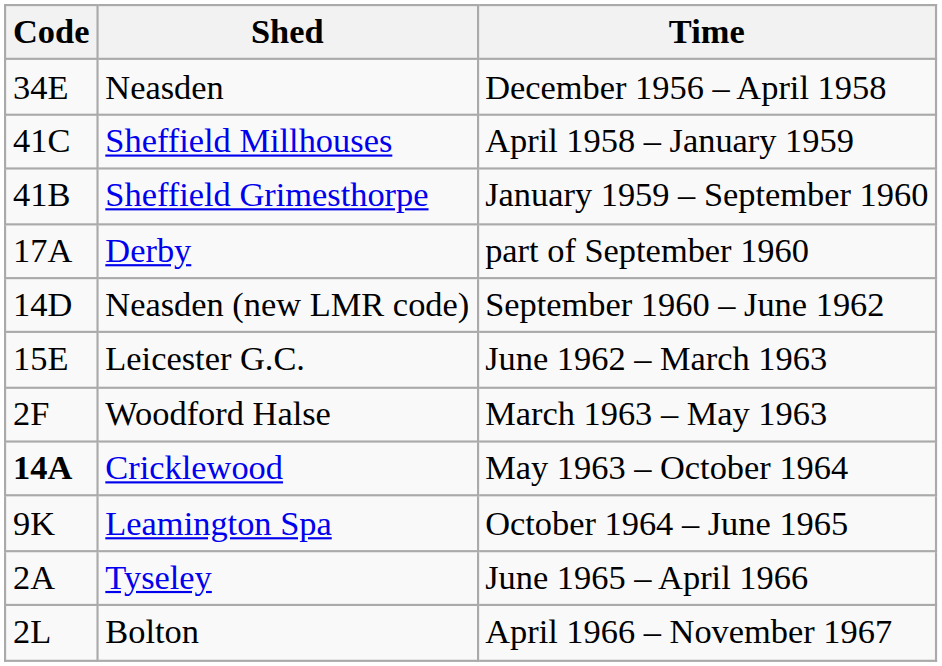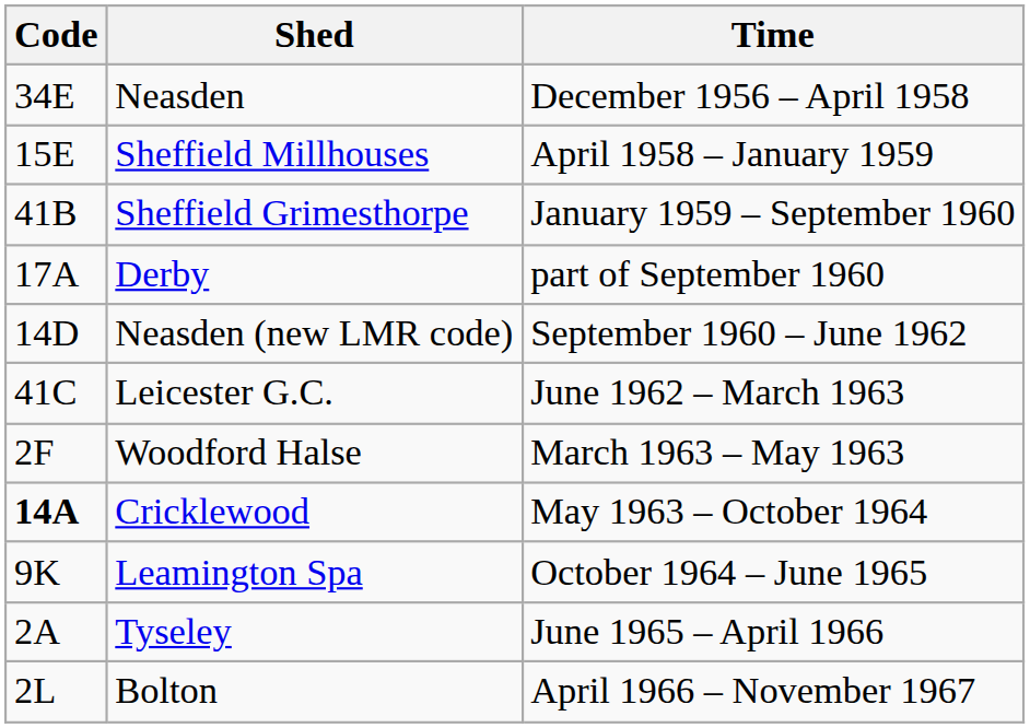Sheffield Millhouses | Code: 41C -> 15E
Leicester G.C. | Code: 15E -> 41C
